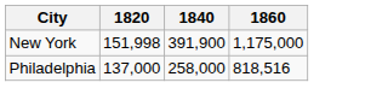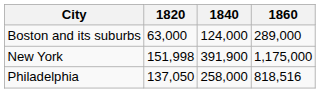+ row: Boston and its suburbs | 63,000 | 124,000 | 289,000
Philadelphia | 1820: 137,000 -> 137,050
